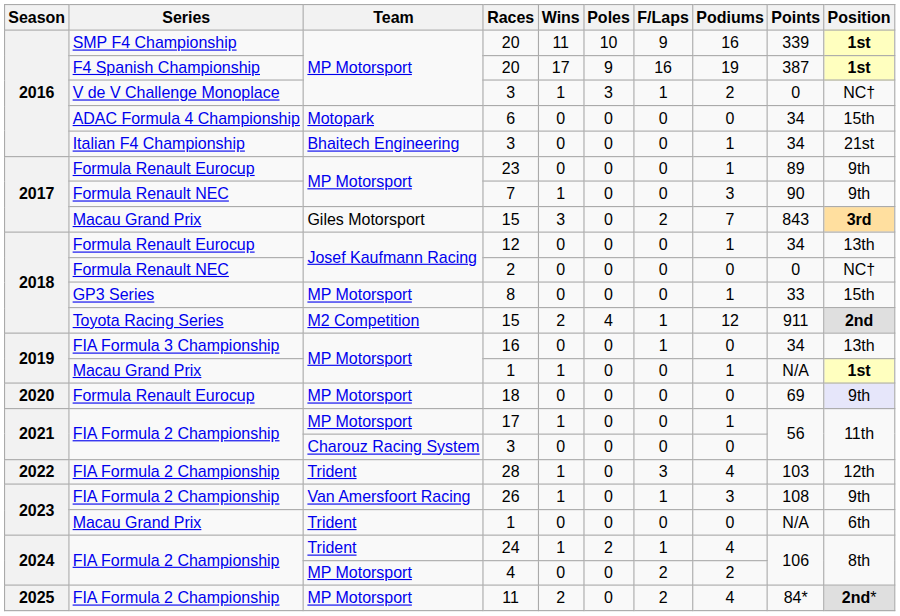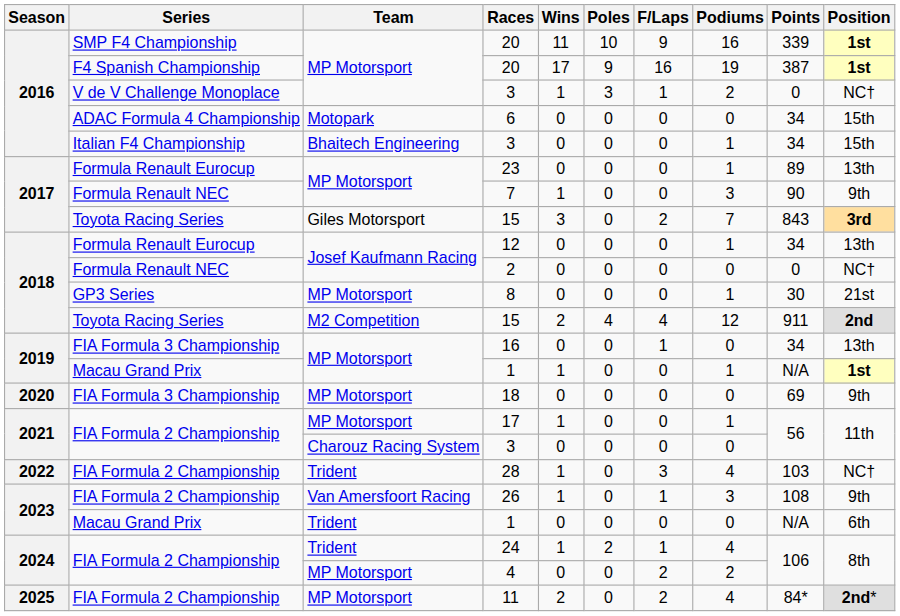Bhaitech Engineering / 3 | Position: 21st -> 15th
23 | Position: 9th -> 13th
Giles Motorsport / 15 | Series: Macau Grand Prix -> Toyota Racing Series
8 | Points: 33 -> 30
8 | Position: 15th -> 21st
M2 Competition / 15 | F/Laps: 1 -> 4
18 | Series: Formula Renault Eurocup -> FIA Formula 3 Championship
18 | Position: lavender background -> no background
28 | Position: 12th -> NC†
